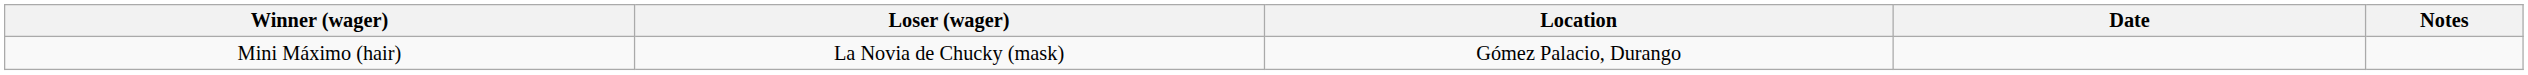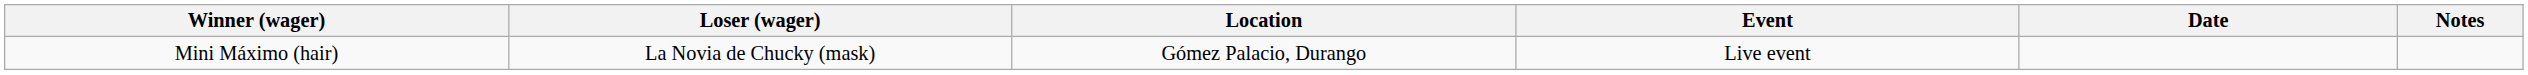+ column: Event | Live event
